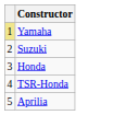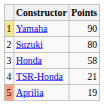+ column: Points | 90 | 80 | 58 | 21 | 19
Aprilia | column 1: no background -> lightsalmon background
